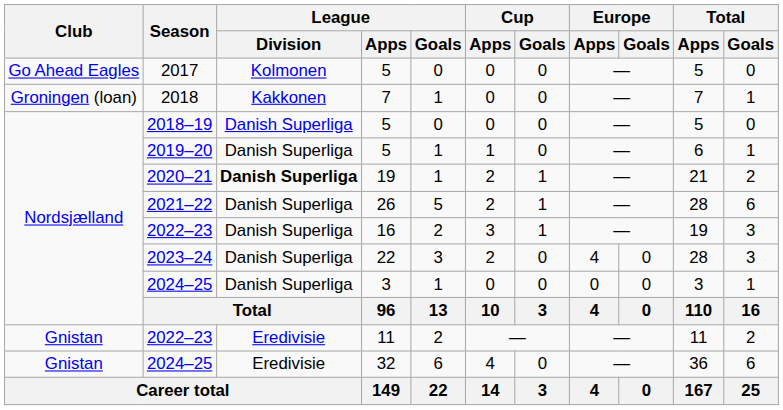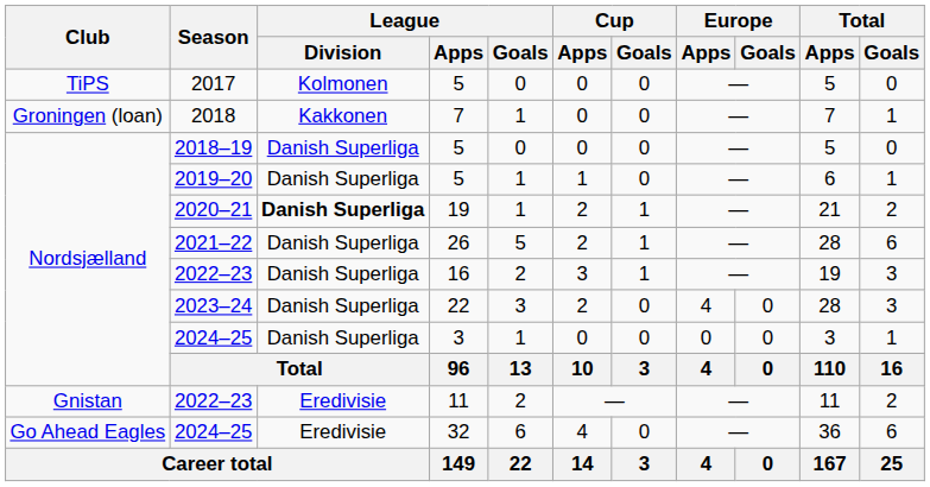2017 | Club: Go Ahead Eagles -> TiPS
2024–25 / 32 | Club: Gnistan -> Go Ahead Eagles
